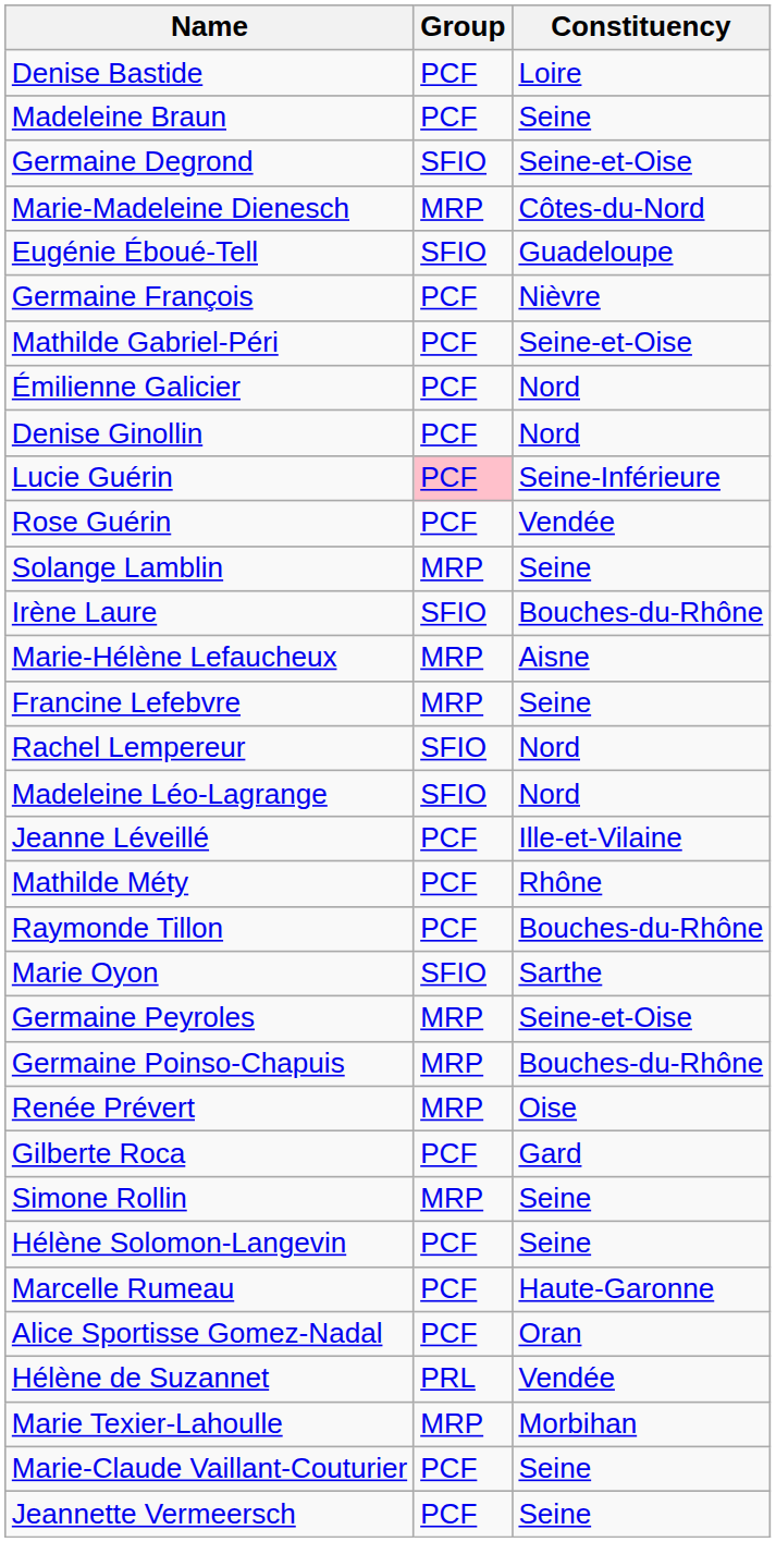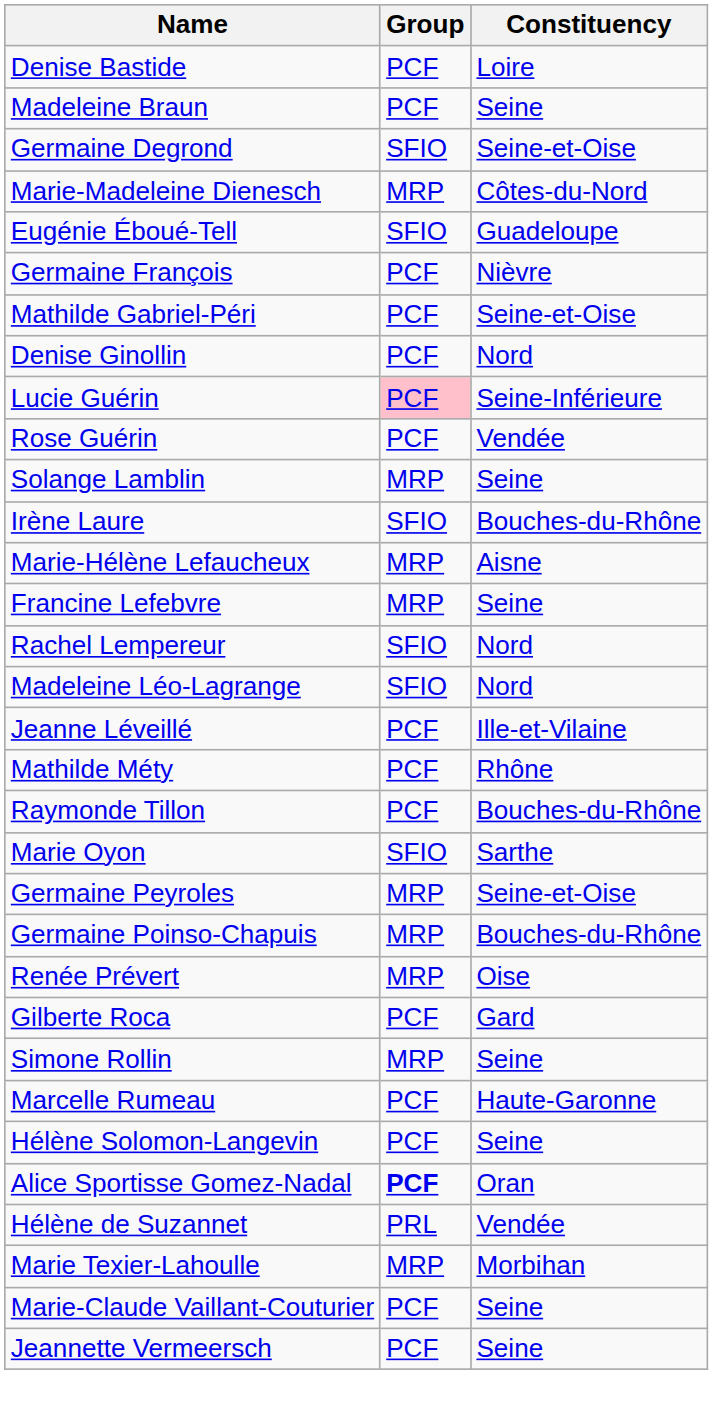- row: Émilienne Galicier | PCF | Nord
rows swapped: Marcelle Rumeau <-> Hélène Solomon-Langevin
Alice Sportisse Gomez-Nadal | Group: normal -> bold
